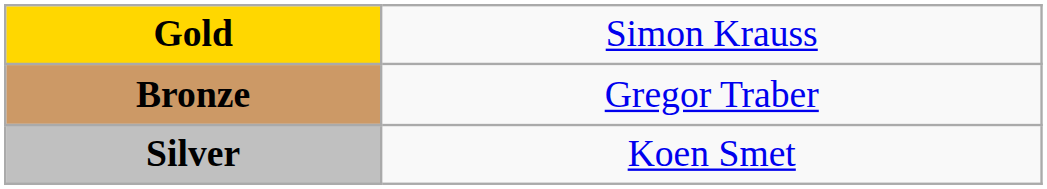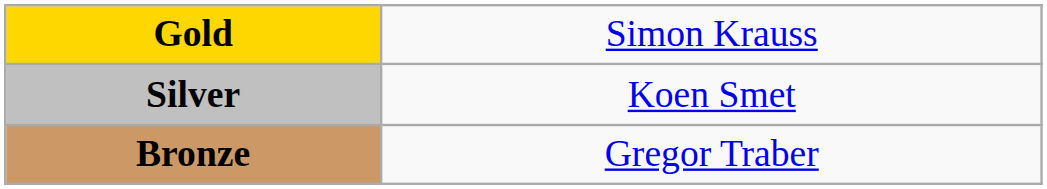rows swapped: Silver <-> Bronze
